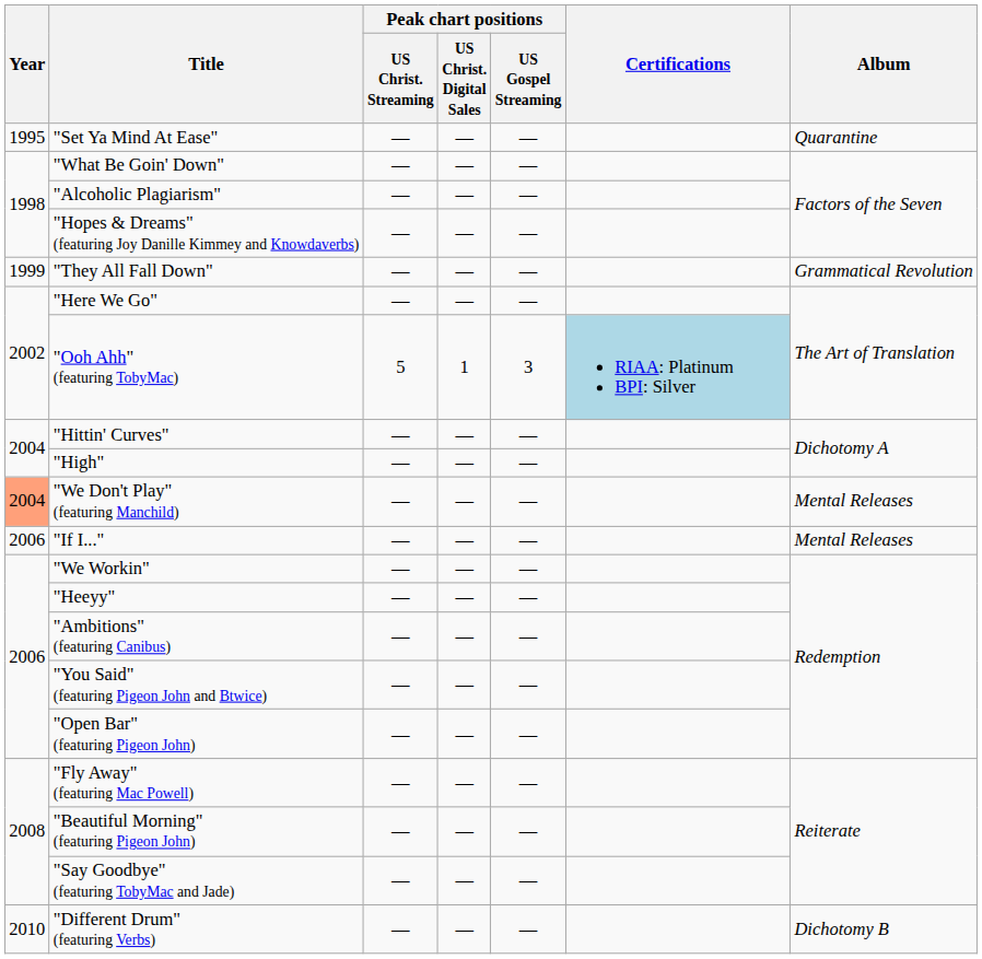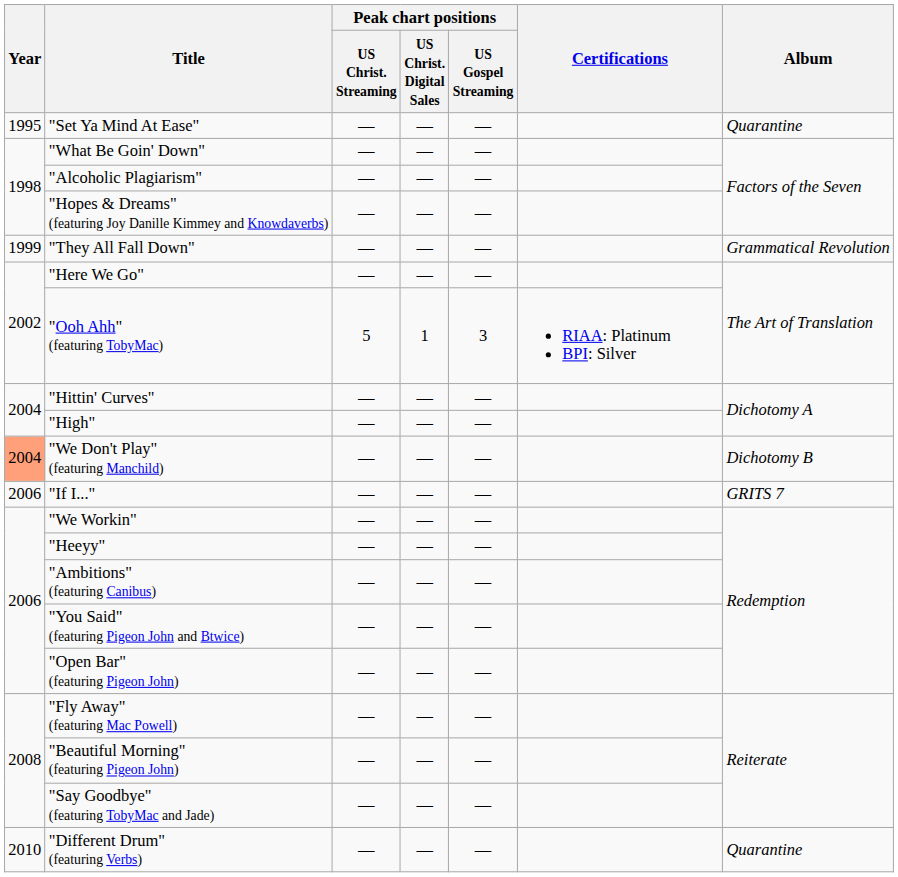"Ooh Ahh" (featuring TobyMac) | Certifications: lightblue background -> no background
"We Don't Play" (featuring Manchild) | Album: Mental Releases -> Dichotomy B
"If I..." | Album: Mental Releases -> GRITS 7
"Different Drum" (featuring Verbs) | Album: Dichotomy B -> Quarantine
